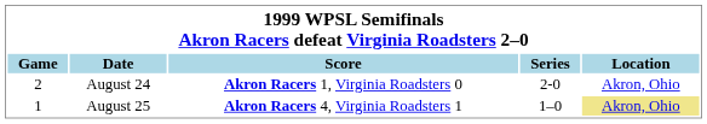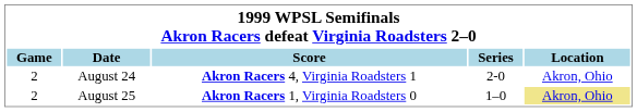August 24 | Score: Akron Racers 1, Virginia Roadsters 0 -> Akron Racers 4, Virginia Roadsters 1
August 25 | Game: 1 -> 2
August 25 | Score: Akron Racers 4, Virginia Roadsters 1 -> Akron Racers 1, Virginia Roadsters 0
